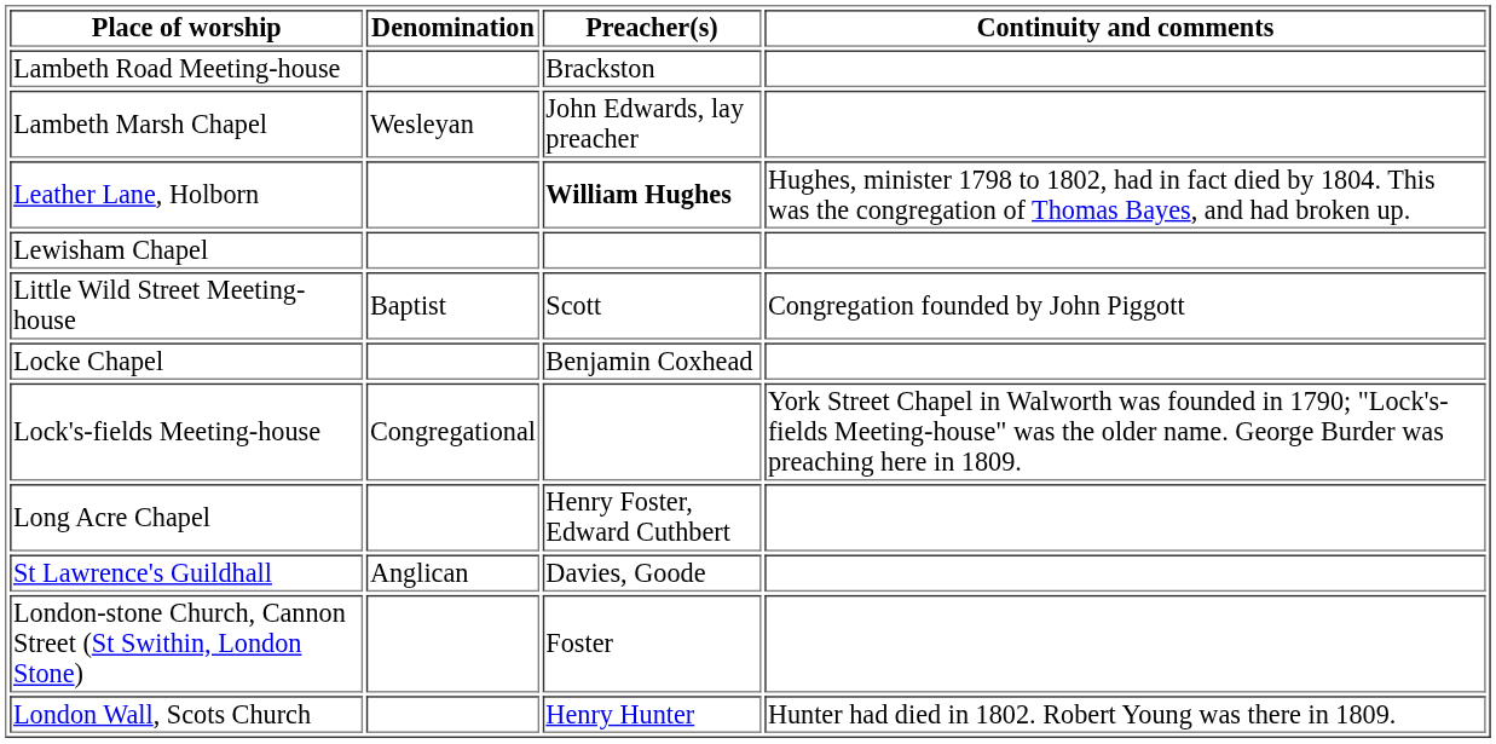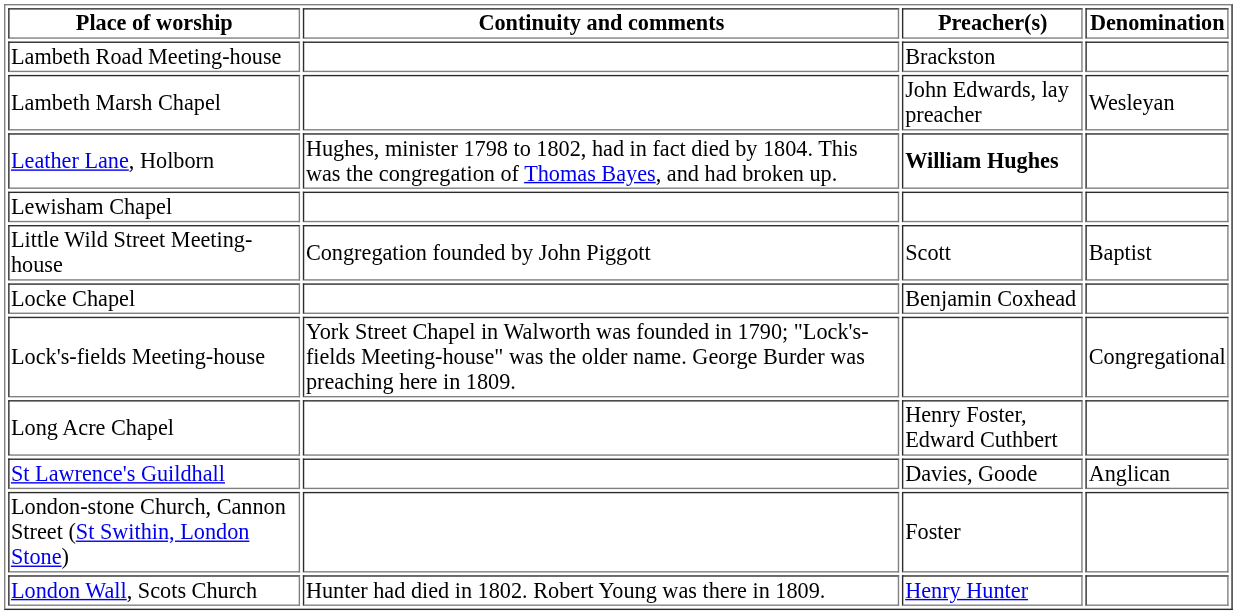columns swapped: Denomination <-> Continuity and comments
